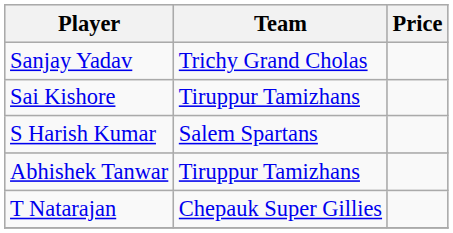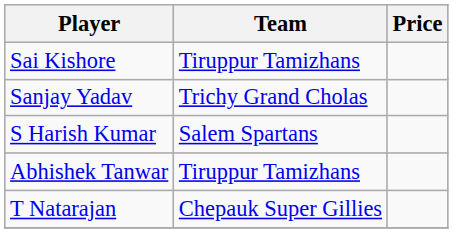rows swapped: Sai Kishore <-> Sanjay Yadav
